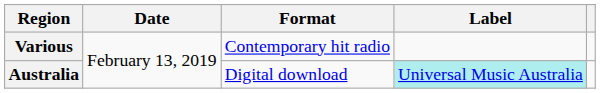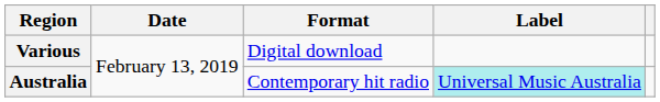Various | Format: Contemporary hit radio -> Digital download
Australia | Format: Digital download -> Contemporary hit radio
